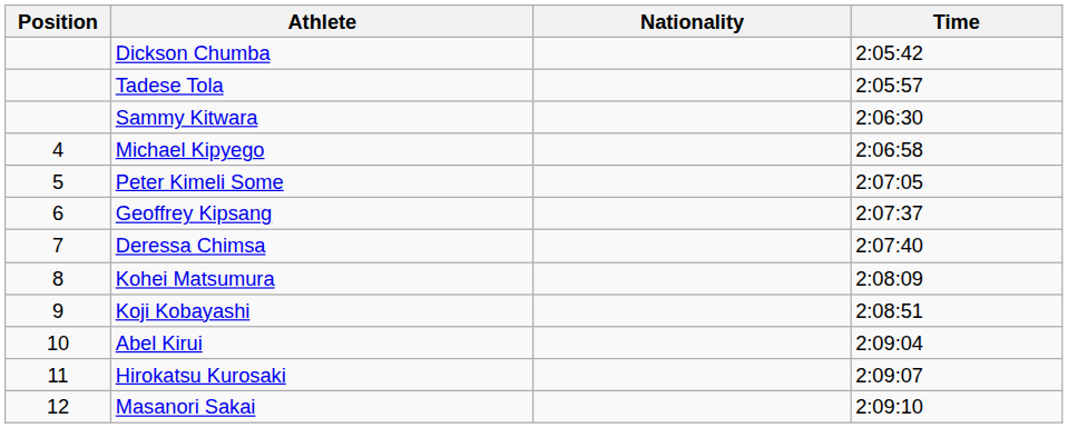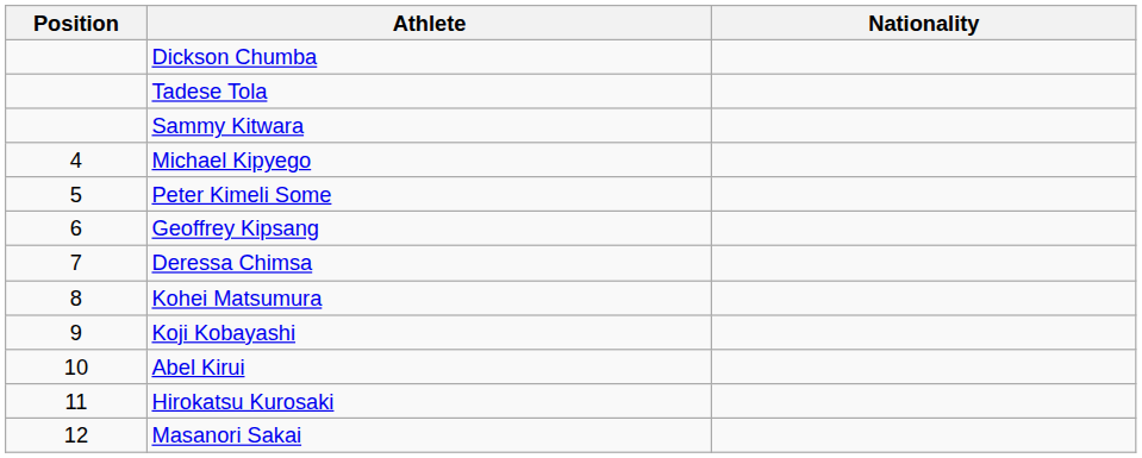- column: Time | 2:05:42 | 2:05:57 | 2:06:30 | 2:06:58 | 2:07:05 | 2:07:37 | 2:07:40 | 2:08:09 | 2:08:51 | 2:09:04 | 2:09:07 | 2:09:10
